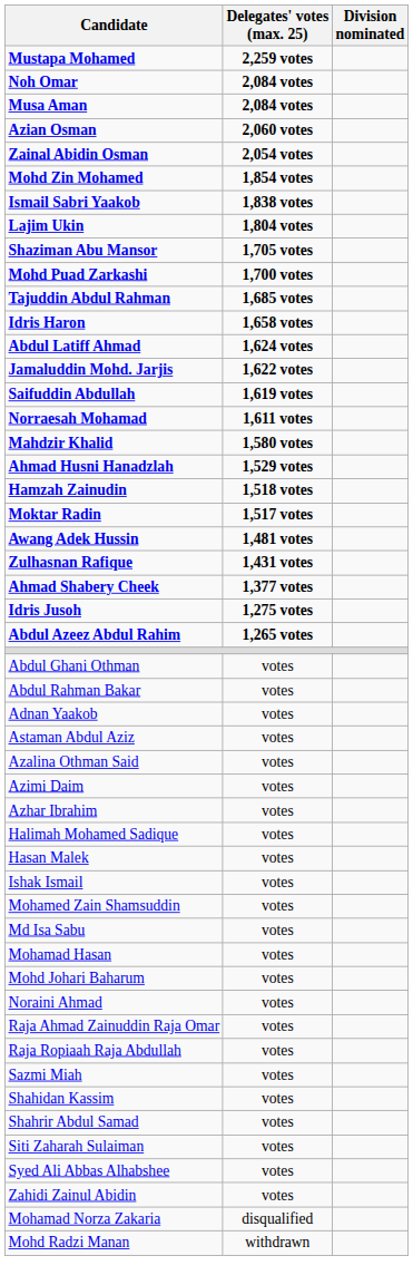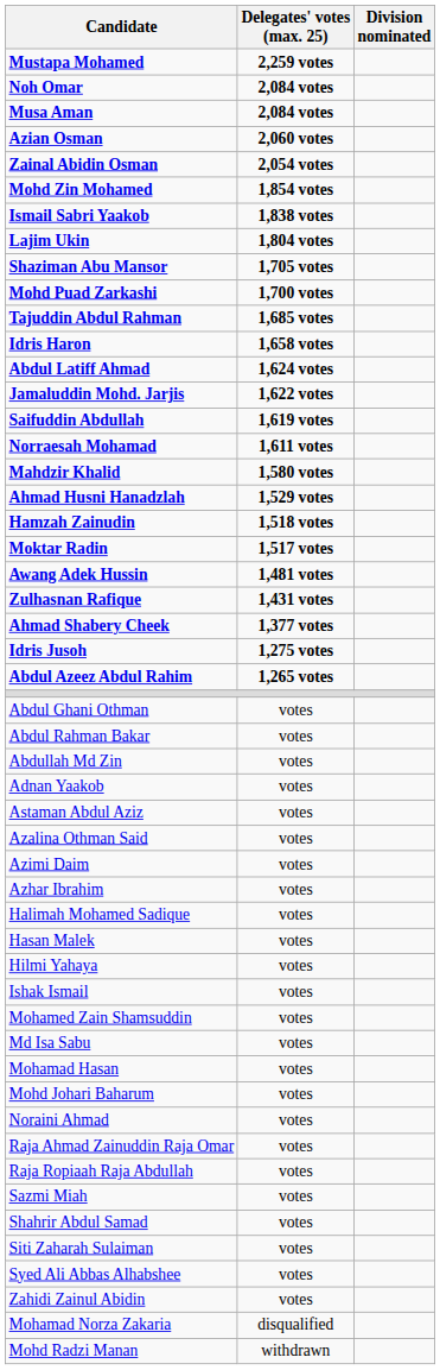+ row: Abdullah Md Zin | votes
+ row: Hilmi Yahaya | votes
- row: Shahidan Kassim | votes
